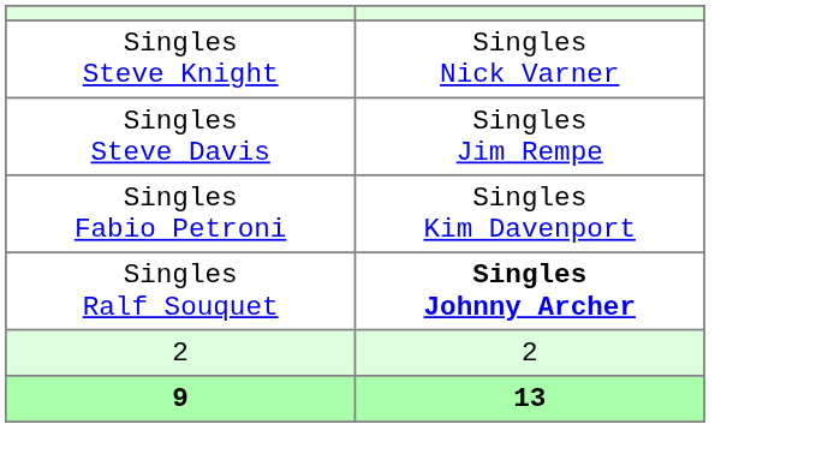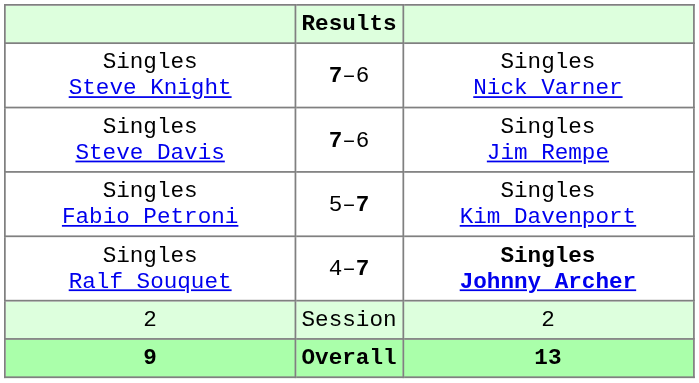+ column: Results | 7–6 | 7–6 | 5–7 | 4–7 | Session | Overall
